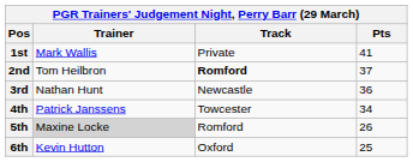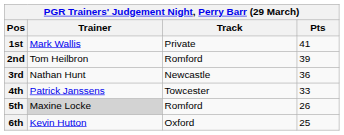2nd | Track: bold -> normal
2nd | Pts: 37 -> 39
4th | Pts: 34 -> 33
